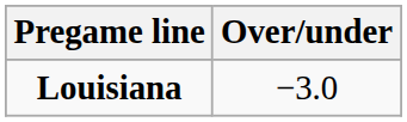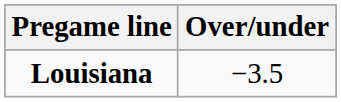Louisiana | Over/under: −3.0 -> −3.5
